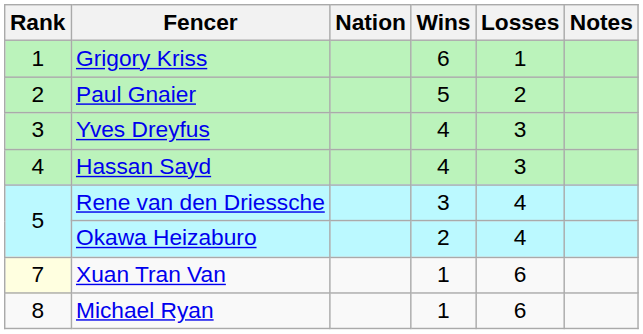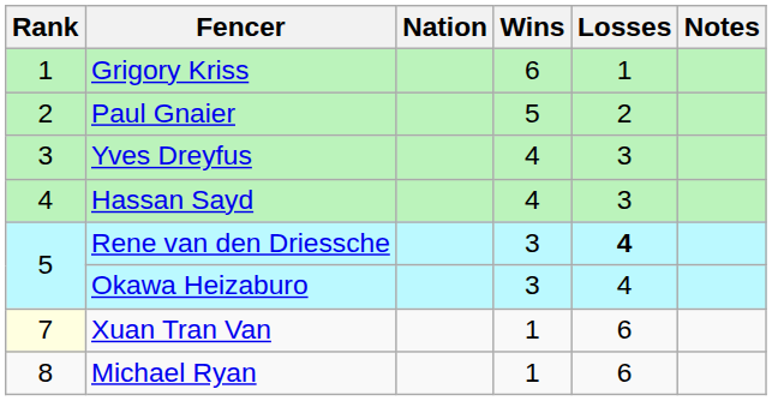Rene van den Driessche | Losses: normal -> bold
Okawa Heizaburo | Wins: 2 -> 3
